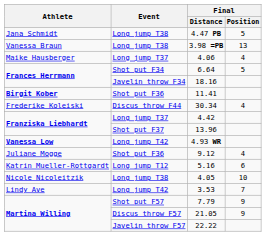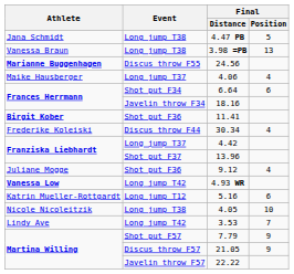+ row: Marianne Buggenhagen | Discus throw F55 | 24.56
6.64 | Final / Position: 5 -> 6
rows swapped: 4.93 WR <-> 9.12
